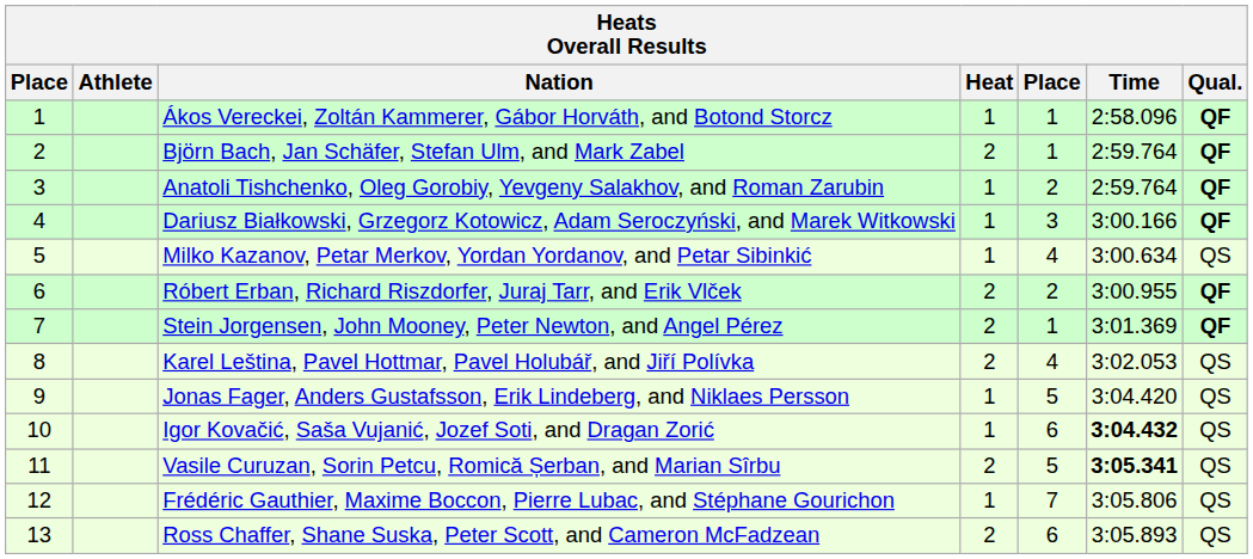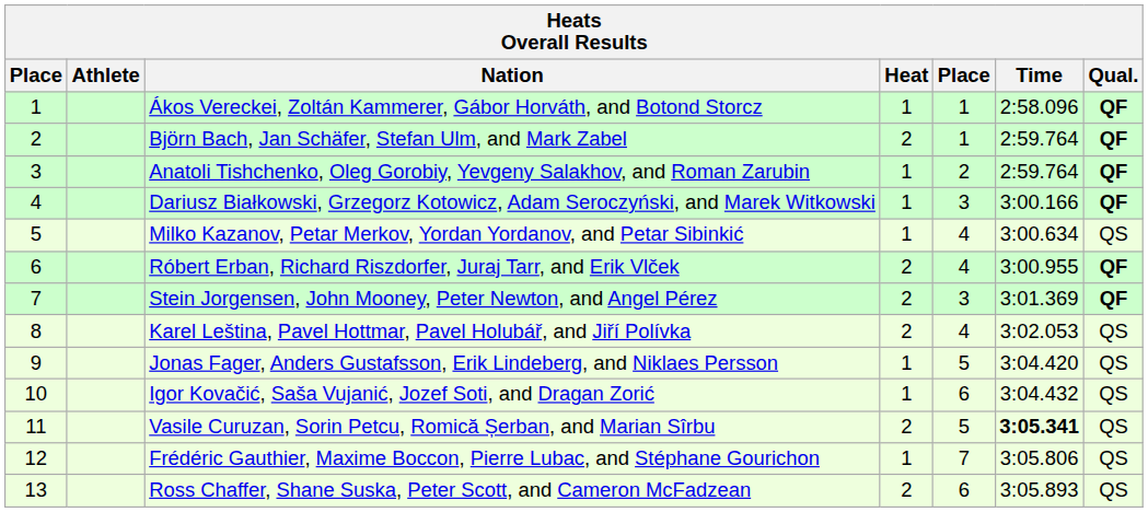Róbert Erban, Richard Riszdorfer, Juraj Tarr, and Erik Vlček | column 5: 2 -> 4
Stein Jorgensen, John Mooney, Peter Newton, and Angel Pérez | column 5: 1 -> 3
Igor Kovačić, Saša Vujanić, Jozef Soti, and Dragan Zorić | Time: bold -> normal
